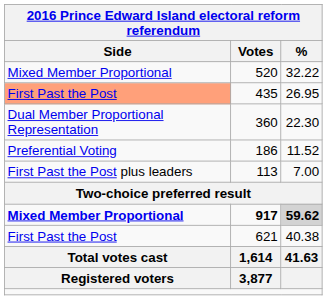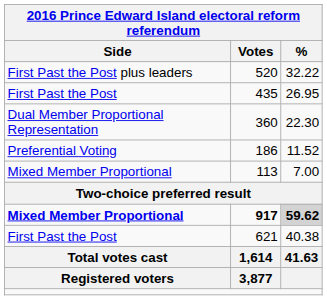520 | Side: Mixed Member Proportional -> First Past the Post plus leaders
435 | Side: lightsalmon background -> no background
113 | Side: First Past the Post plus leaders -> Mixed Member Proportional
